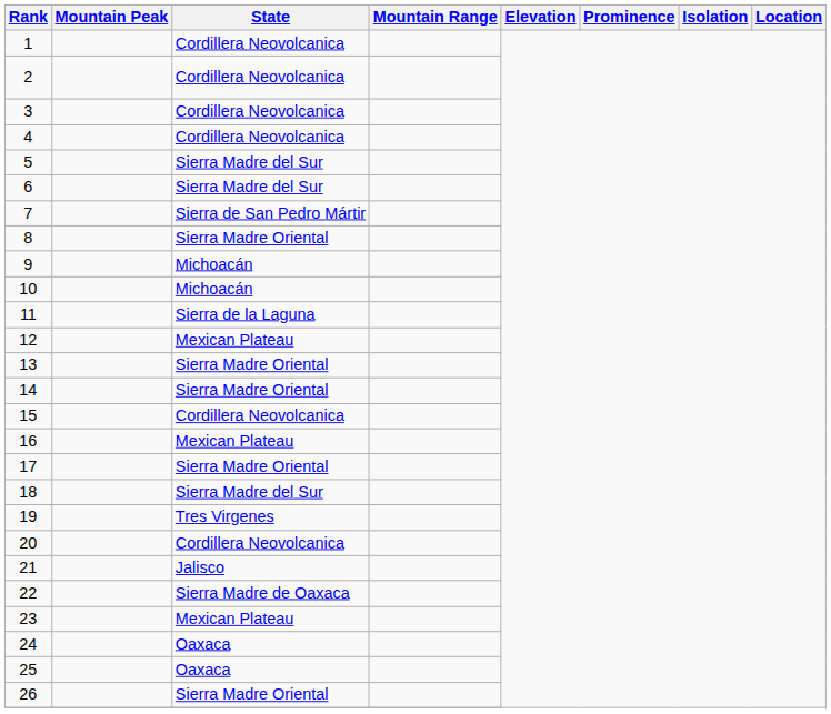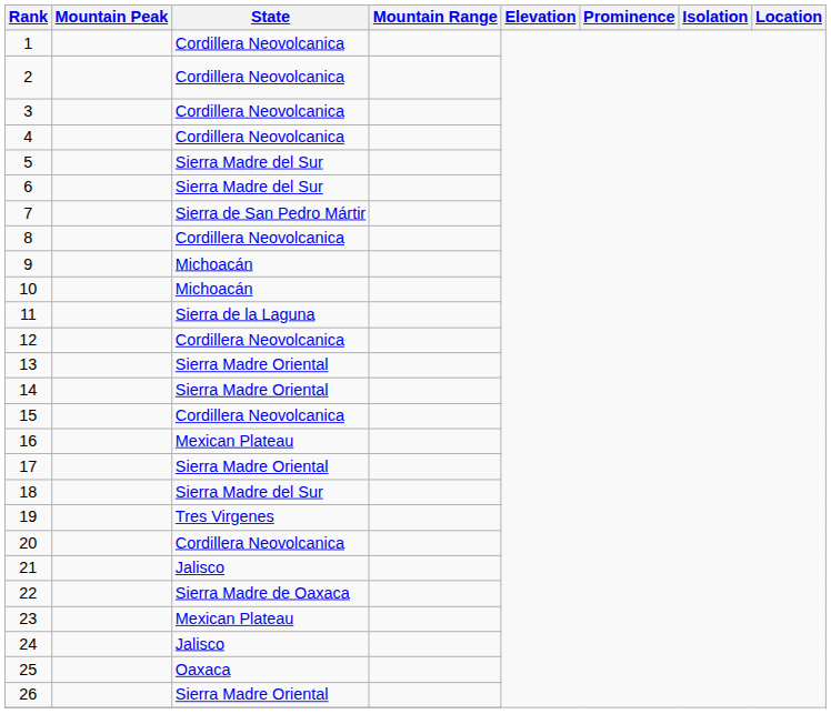8 | State: Sierra Madre Oriental -> Cordillera Neovolcanica
12 | State: Mexican Plateau -> Cordillera Neovolcanica
24 | State: Oaxaca -> Jalisco
